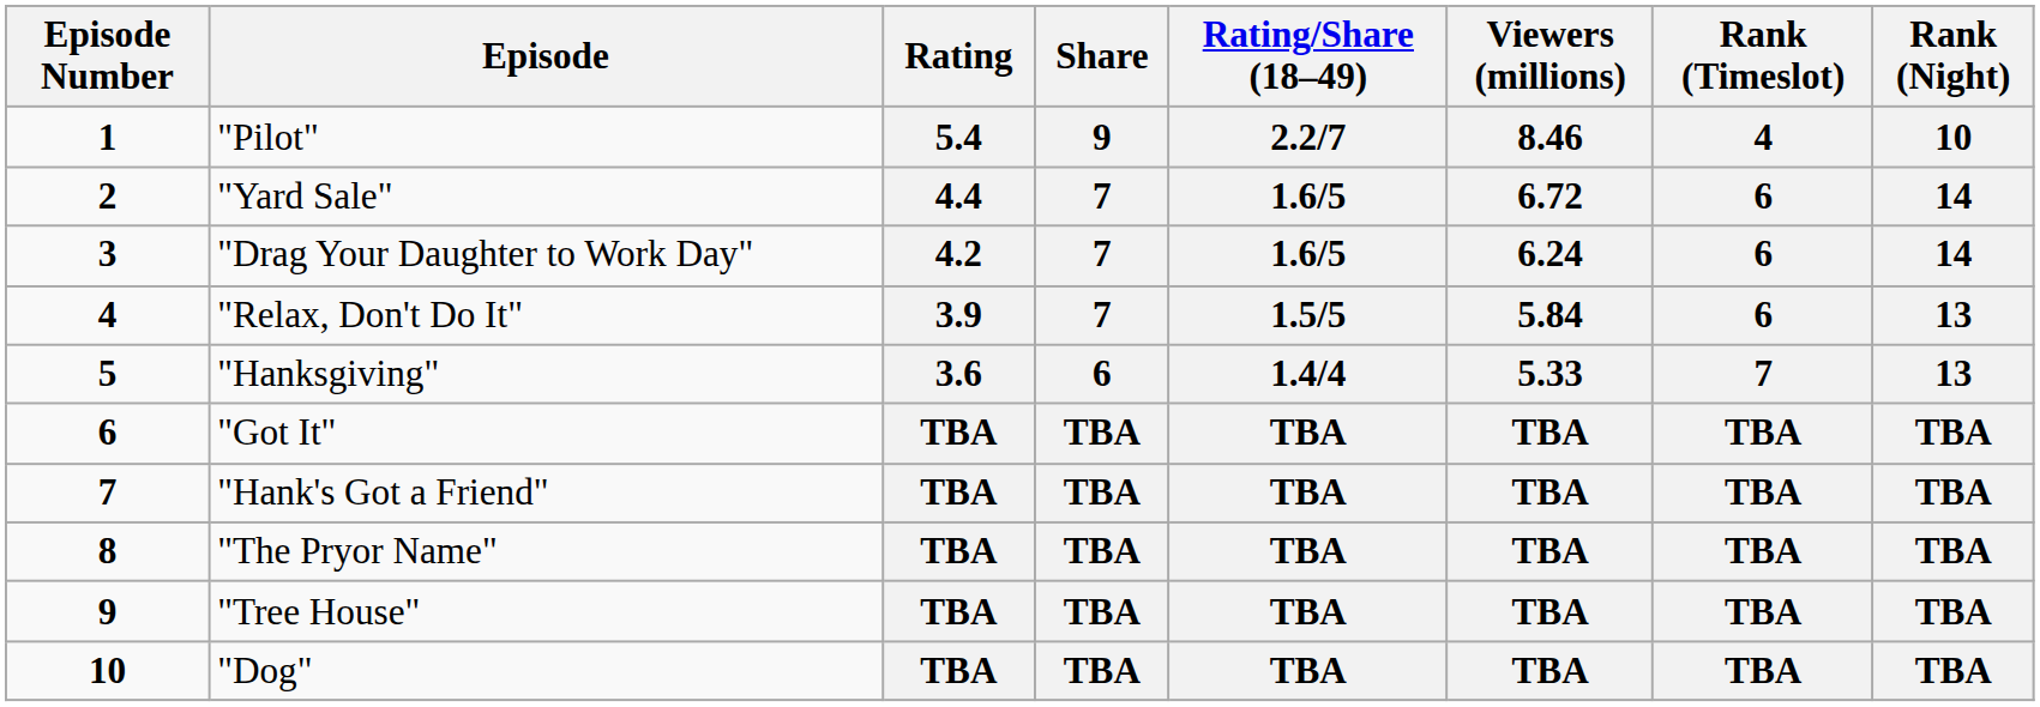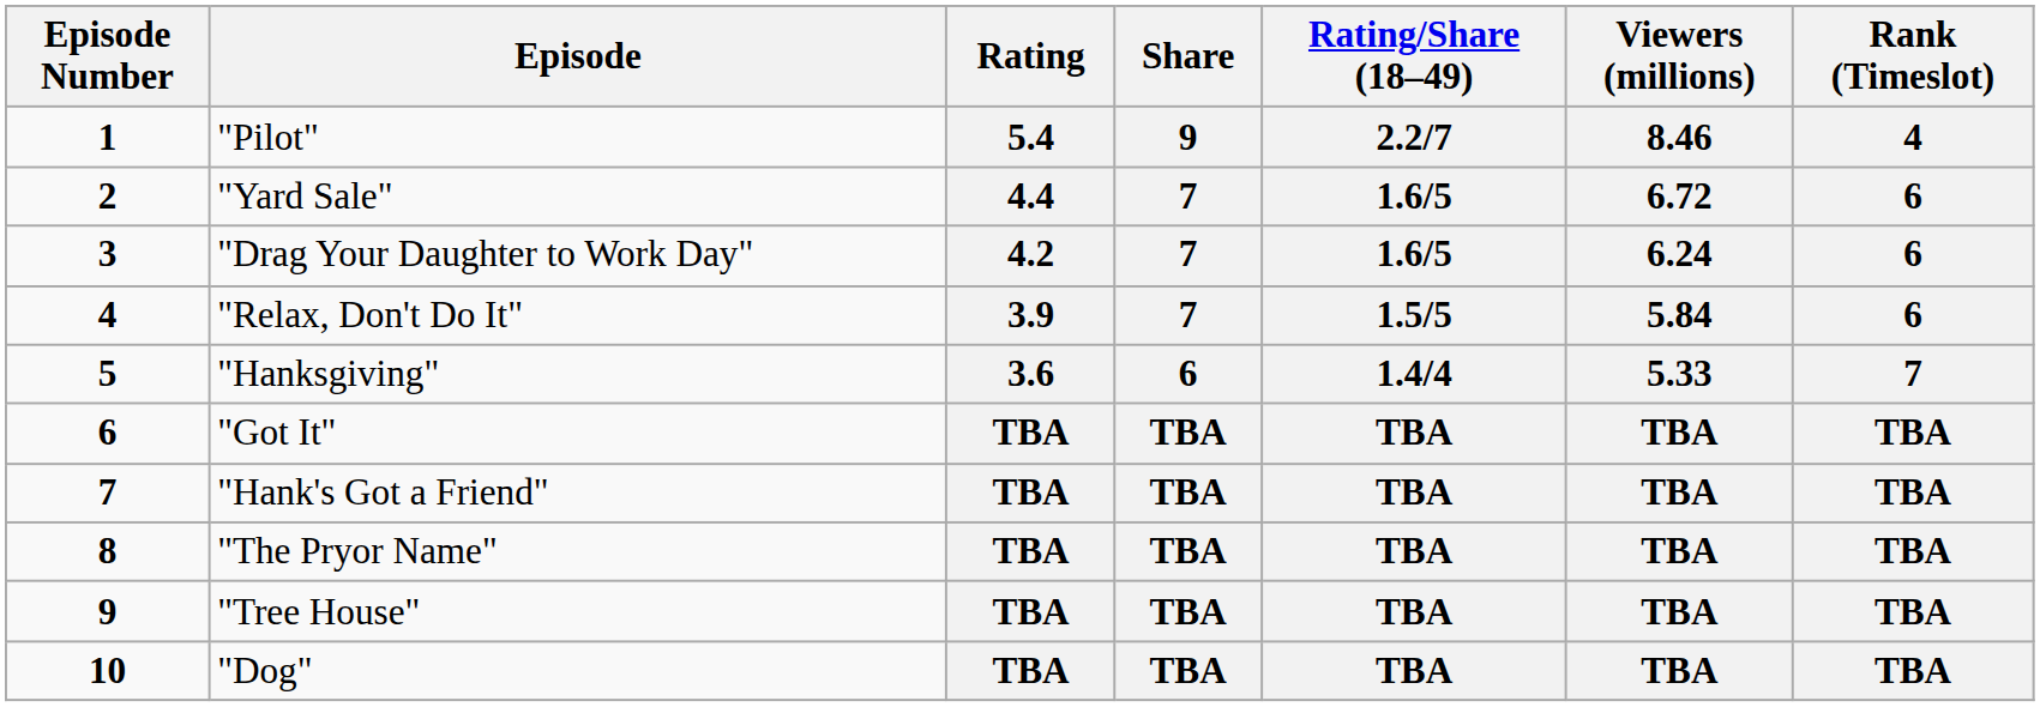- column: Rank (Night) | 10 | 14 | 14 | 13 | 13 | TBA | TBA | TBA | TBA | TBA
